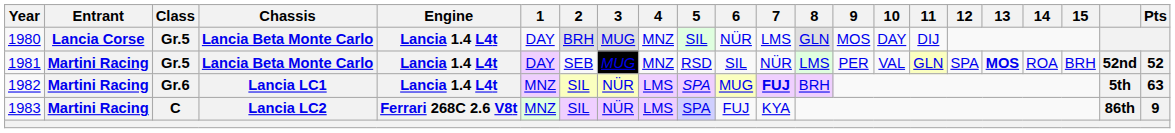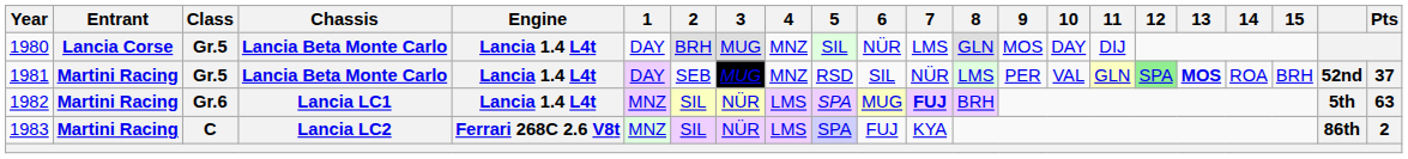1981 | 12: no background -> lightgreen background
1981 | Pts: 52 -> 37
1983 | Pts: 9 -> 2
